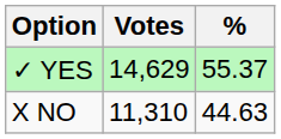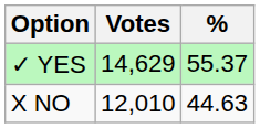X NO | Votes: 11,310 -> 12,010
